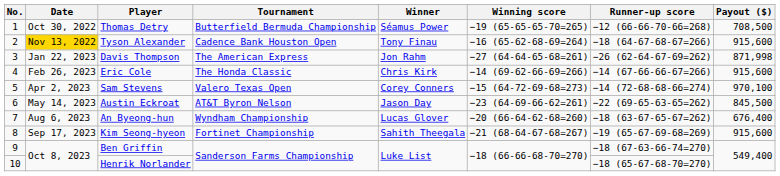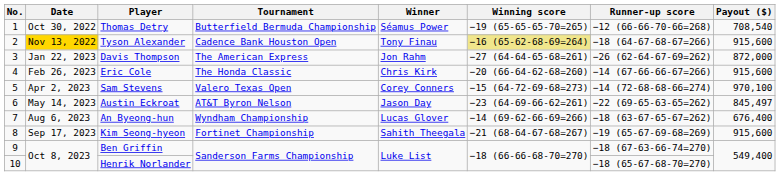Thomas Detry | Payout ($): 708,500 -> 708,540
Tyson Alexander | Winning score: no background -> khaki background
Davis Thompson | Payout ($): 871,998 -> 872,000
Eric Cole | Winning score: −14 (69-62-66-69=266) -> −20 (66-64-62-68=260)
Austin Eckroat | Payout ($): 845,500 -> 845,497
An Byeong-hun | Winning score: −20 (66-64-62-68=260) -> −14 (69-62-66-69=266)
